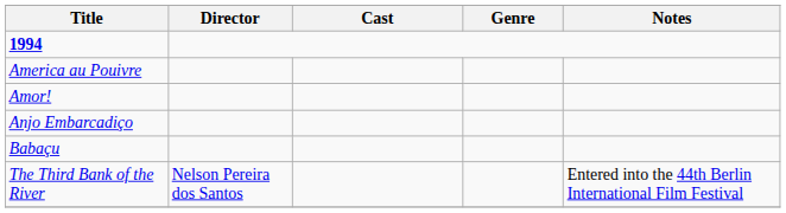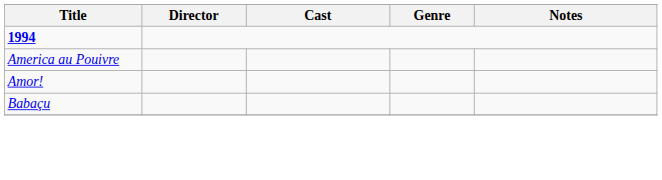- row: Anjo Embarcadiço
- row: The Third Bank of the River | Nelson Pereira dos Santos | Entered into the 44th Berlin International Film Festival
